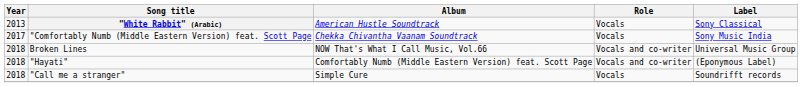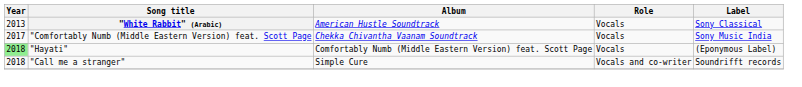- row: 2018 | Broken Lines | NOW That's What I Call Music, Vol.66 | Vocals and co-writer | Universal Music Group
"Hayati" | Year: no background -> lightgreen background
"Hayati" | Role: Vocals and co-writer -> Vocals
"Call me a stranger" | Role: Vocals -> Vocals and co-writer
